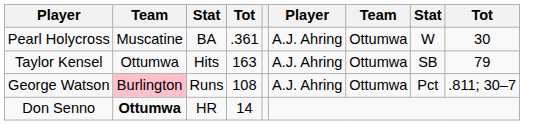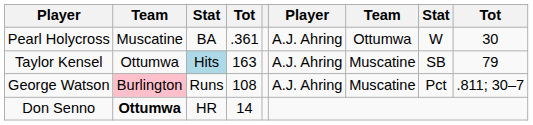Taylor Kensel | column 3: no background -> lightblue background
Taylor Kensel | column 7: Ottumwa -> Muscatine
George Watson | column 7: Ottumwa -> Muscatine
